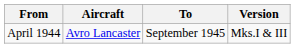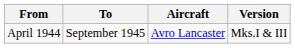columns swapped: To <-> Aircraft
